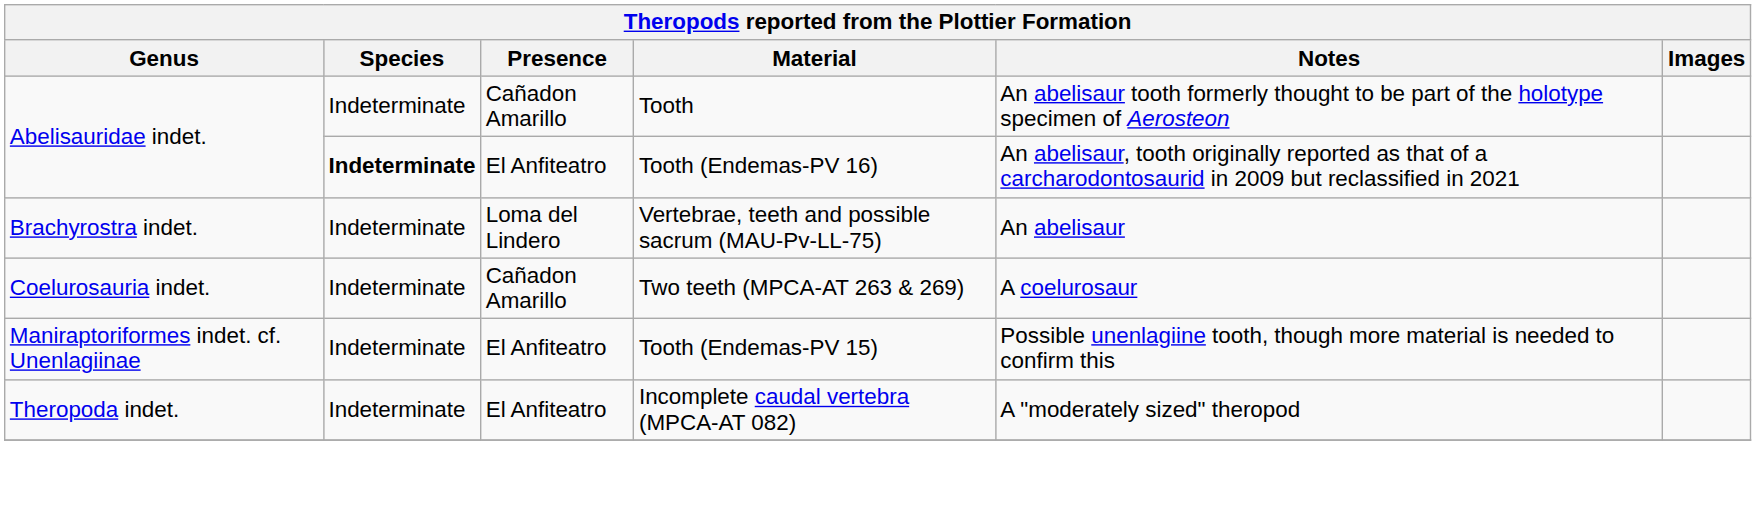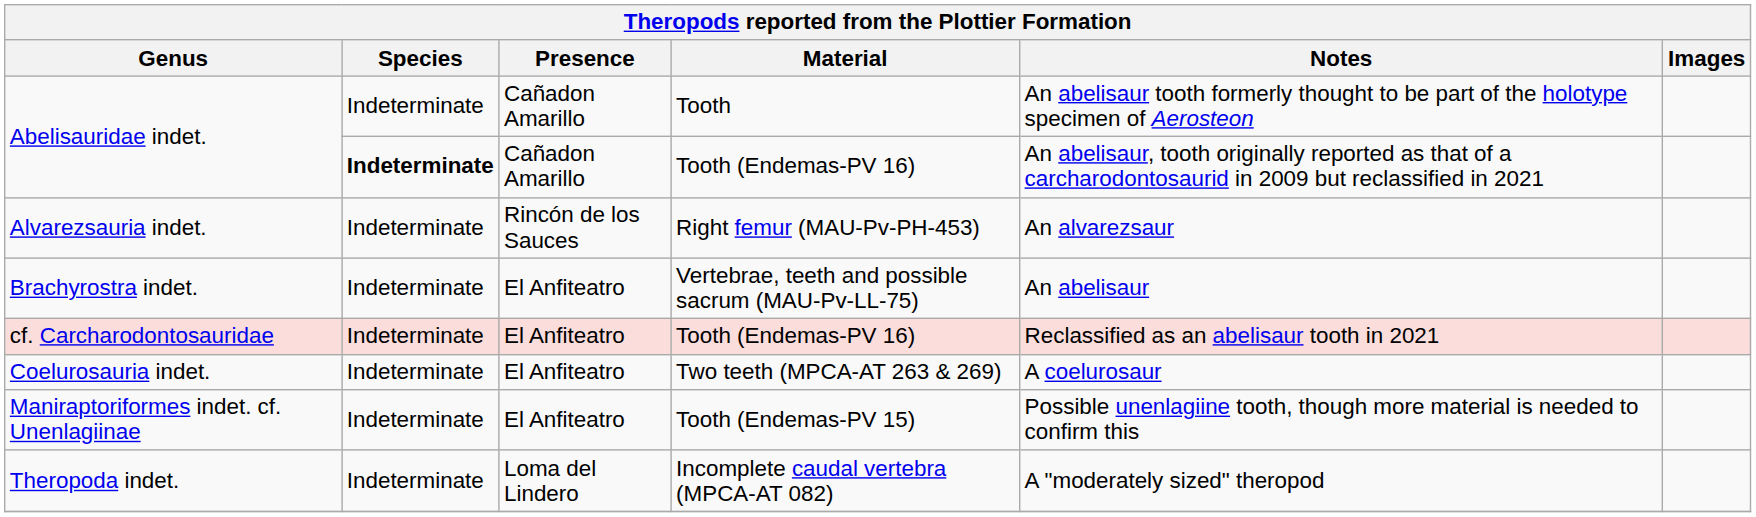Abelisauridae indet. / Tooth (Endemas-PV 16) | Presence: El Anfiteatro -> Cañadon Amarillo
+ row: Alvarezsauria indet. | Indeterminate | Rincón de los Sauces | Right femur (MAU-Pv-PH-453) | An alvarezsaur
Brachyrostra indet. | Presence: Loma del Lindero -> El Anfiteatro
+ row: cf. Carcharodontosauridae | Indeterminate | El Anfiteatro | Tooth (Endemas-PV 16) | Reclassified as an abelisaur tooth in 2021
Coelurosauria indet. | Presence: Cañadon Amarillo -> El Anfiteatro
Theropoda indet. | Presence: El Anfiteatro -> Loma del Lindero
